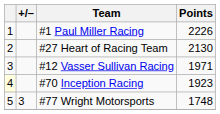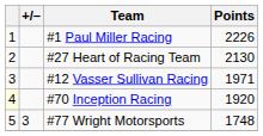#70 Inception Racing | Points: 1923 -> 1920
